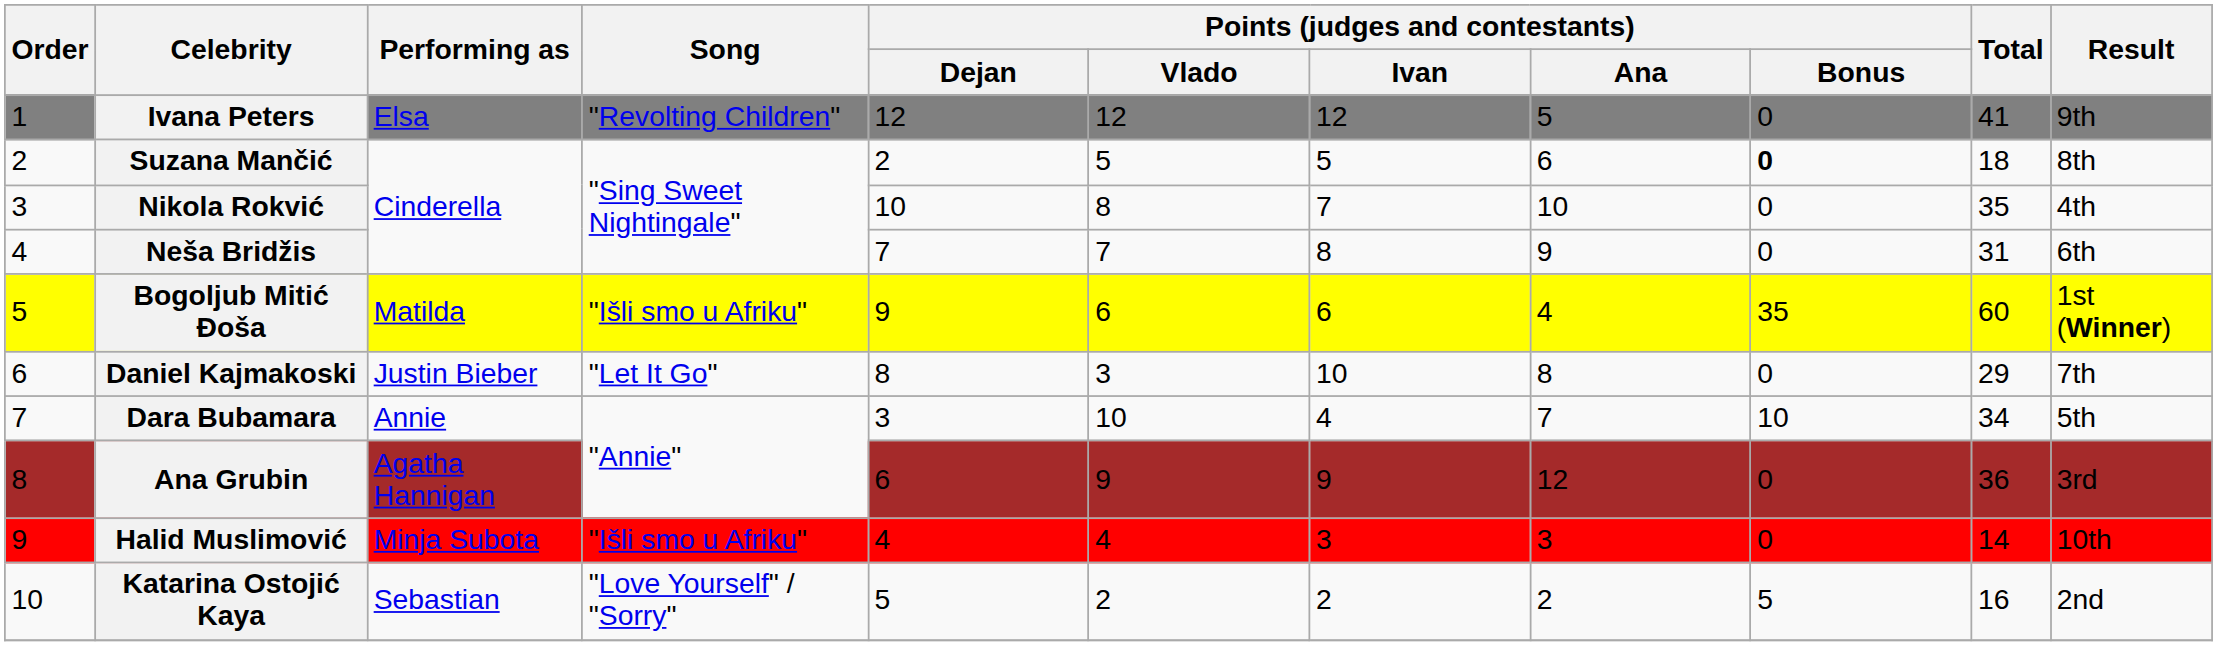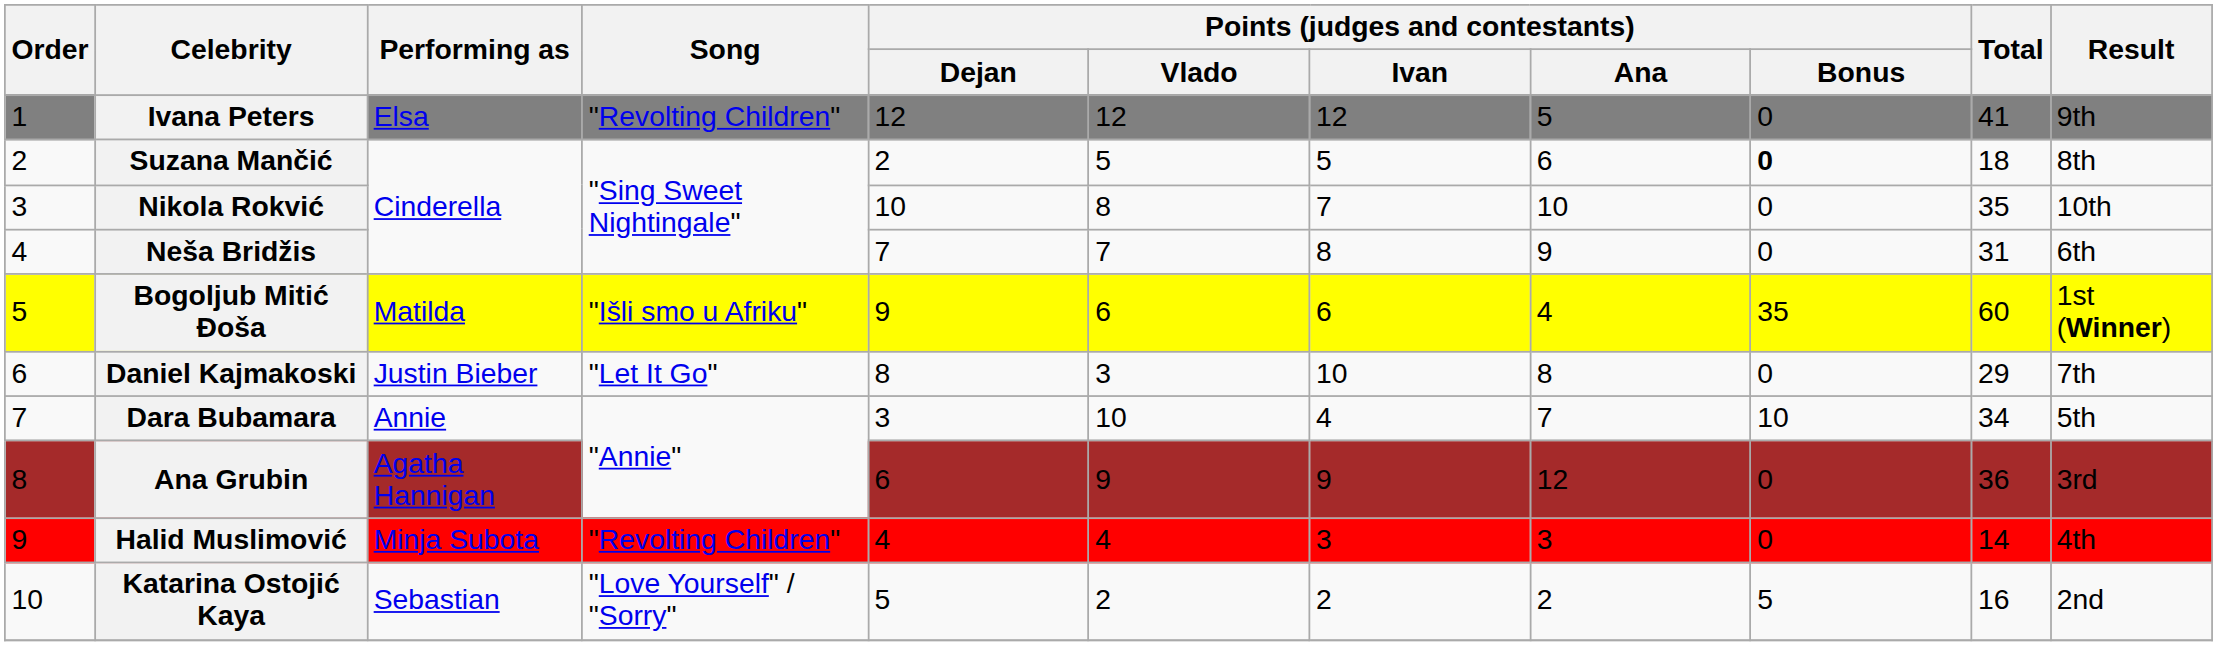Nikola Rokvić | Result: 4th -> 10th
Halid Muslimović | Song: "Išli smo u Afriku" -> "Revolting Children"
Halid Muslimović | Result: 10th -> 4th
